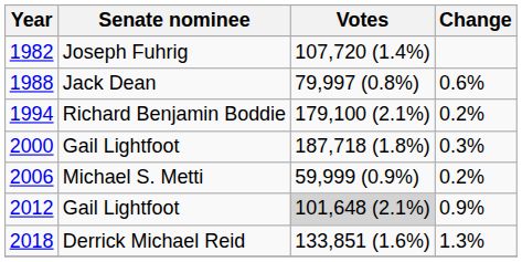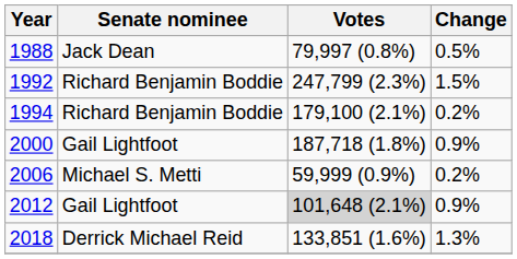- row: 1982 | Joseph Fuhrig | 107,720 (1.4%)
1988 | Change: 0.6% -> 0.5%
+ row: 1992 | Richard Benjamin Boddie | 247,799 (2.3%) | 1.5%
2000 | Change: 0.3% -> 0.9%
